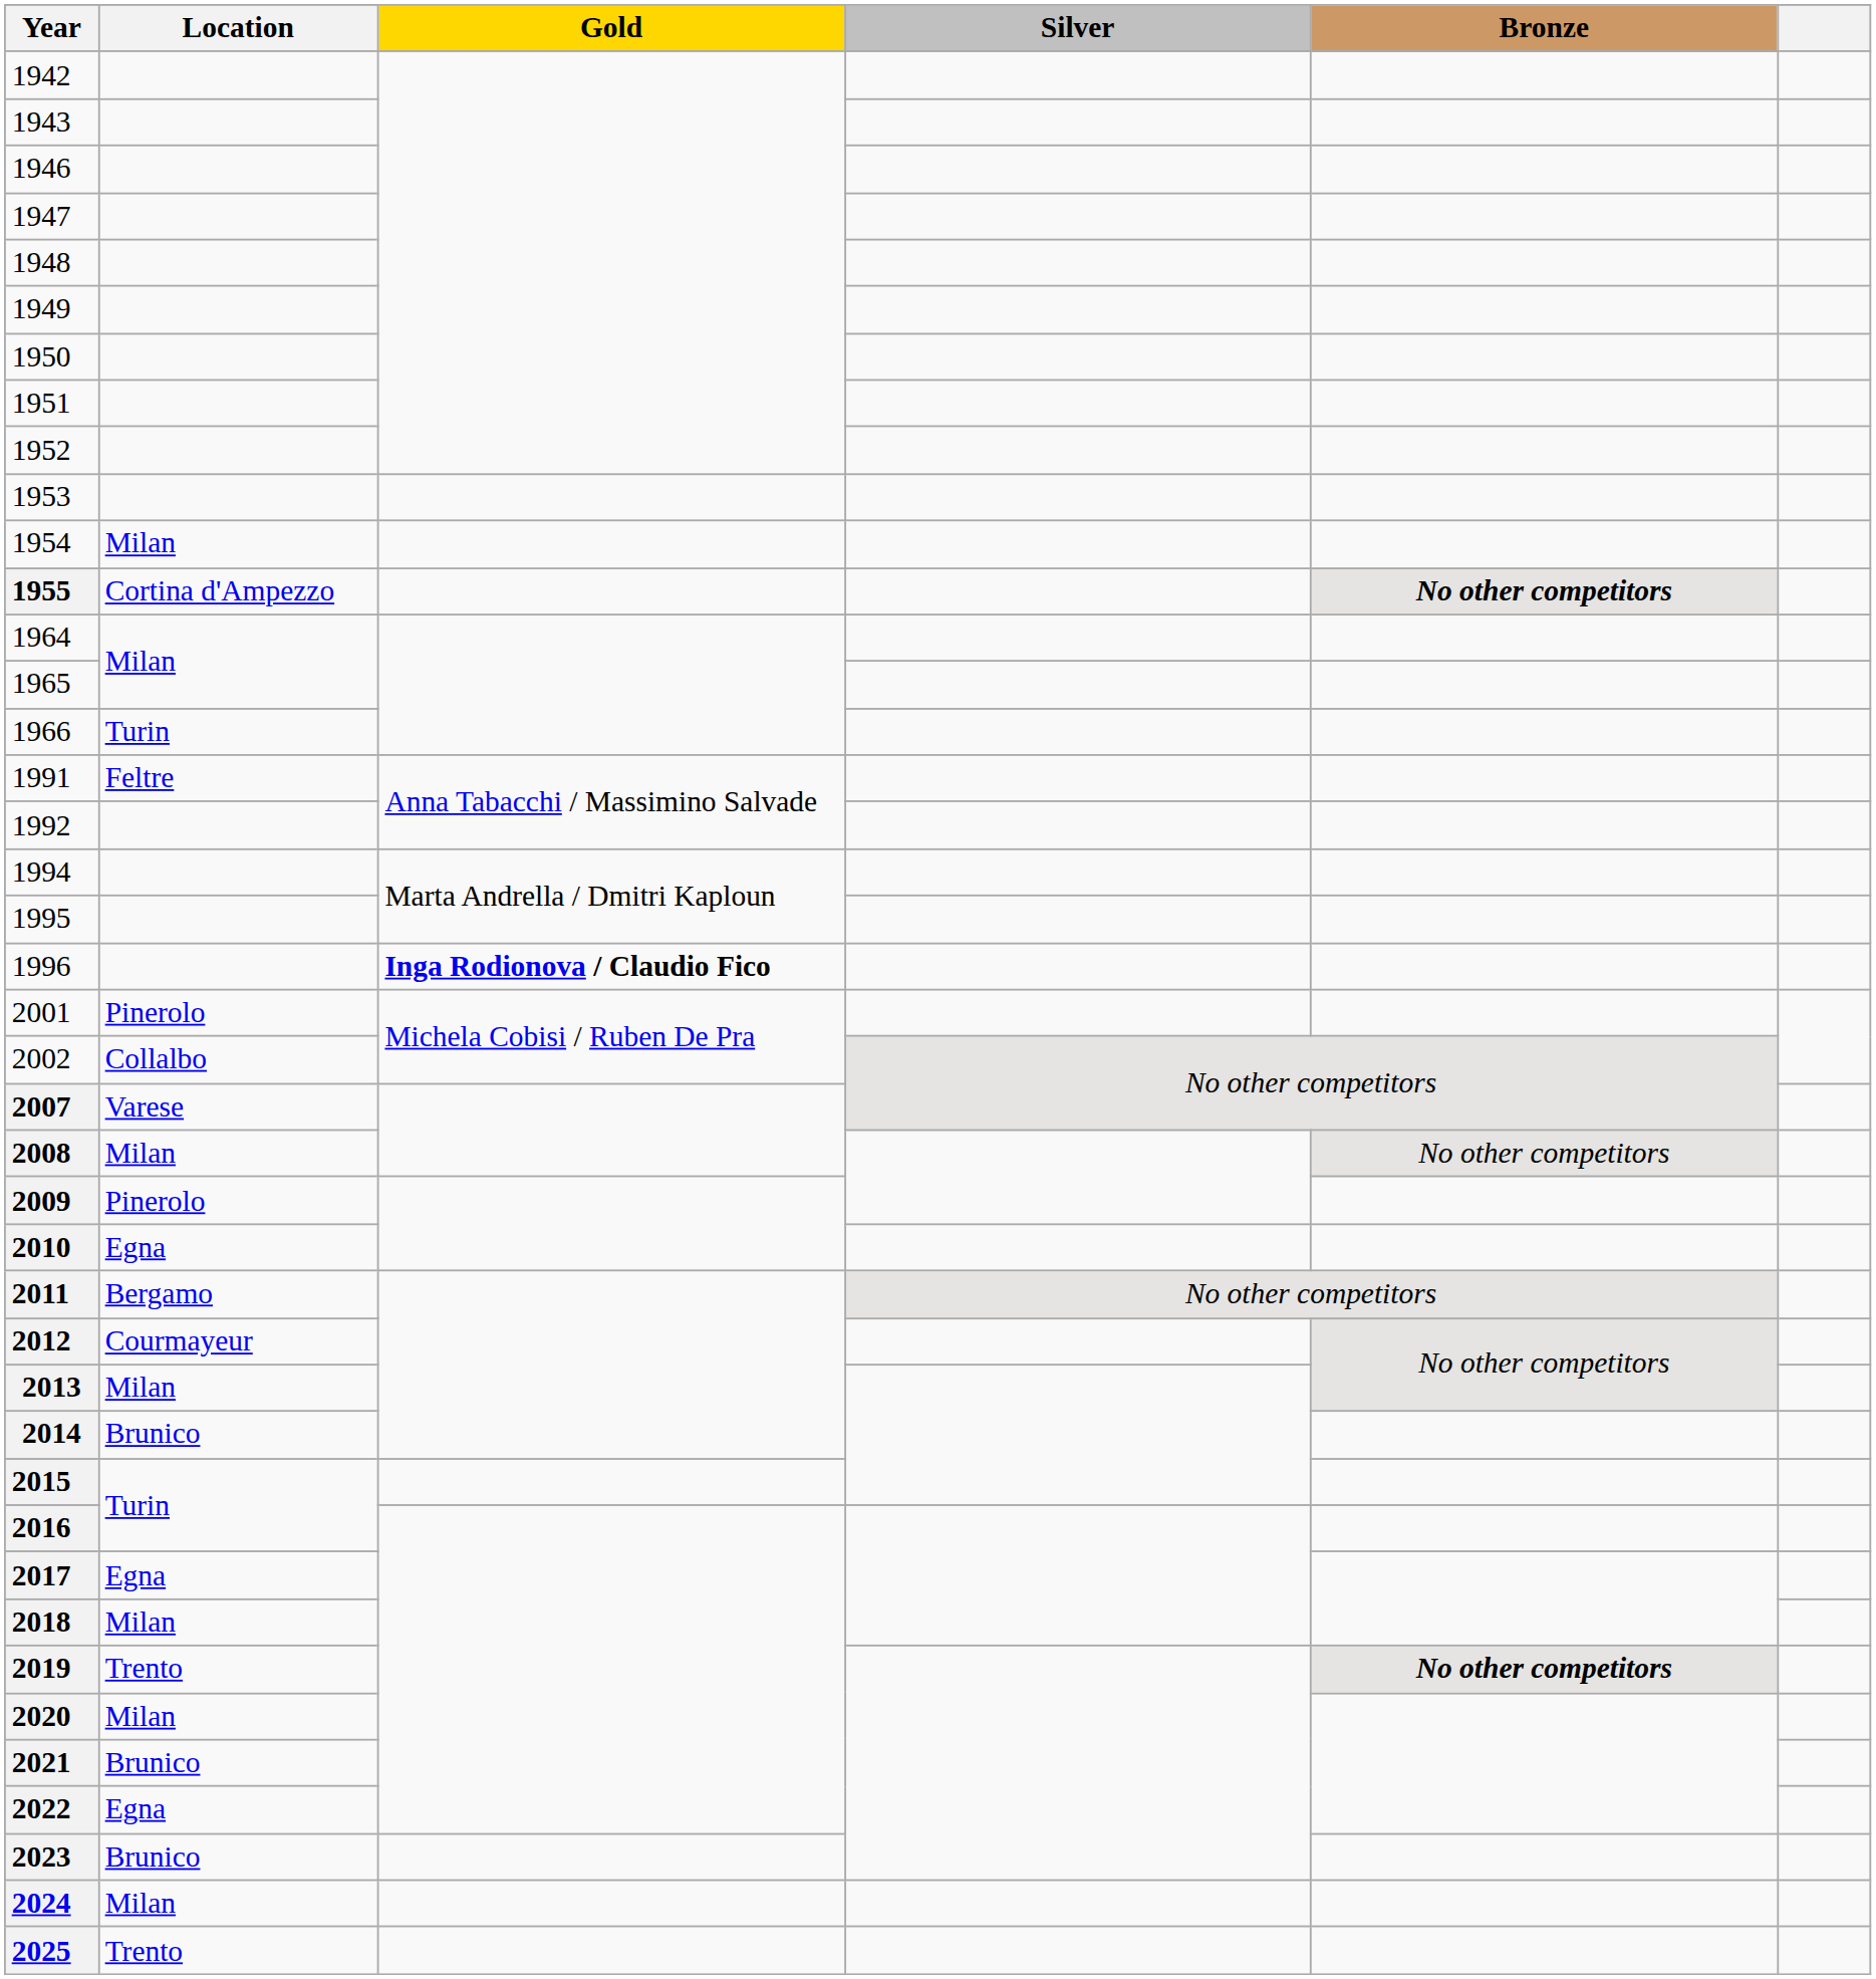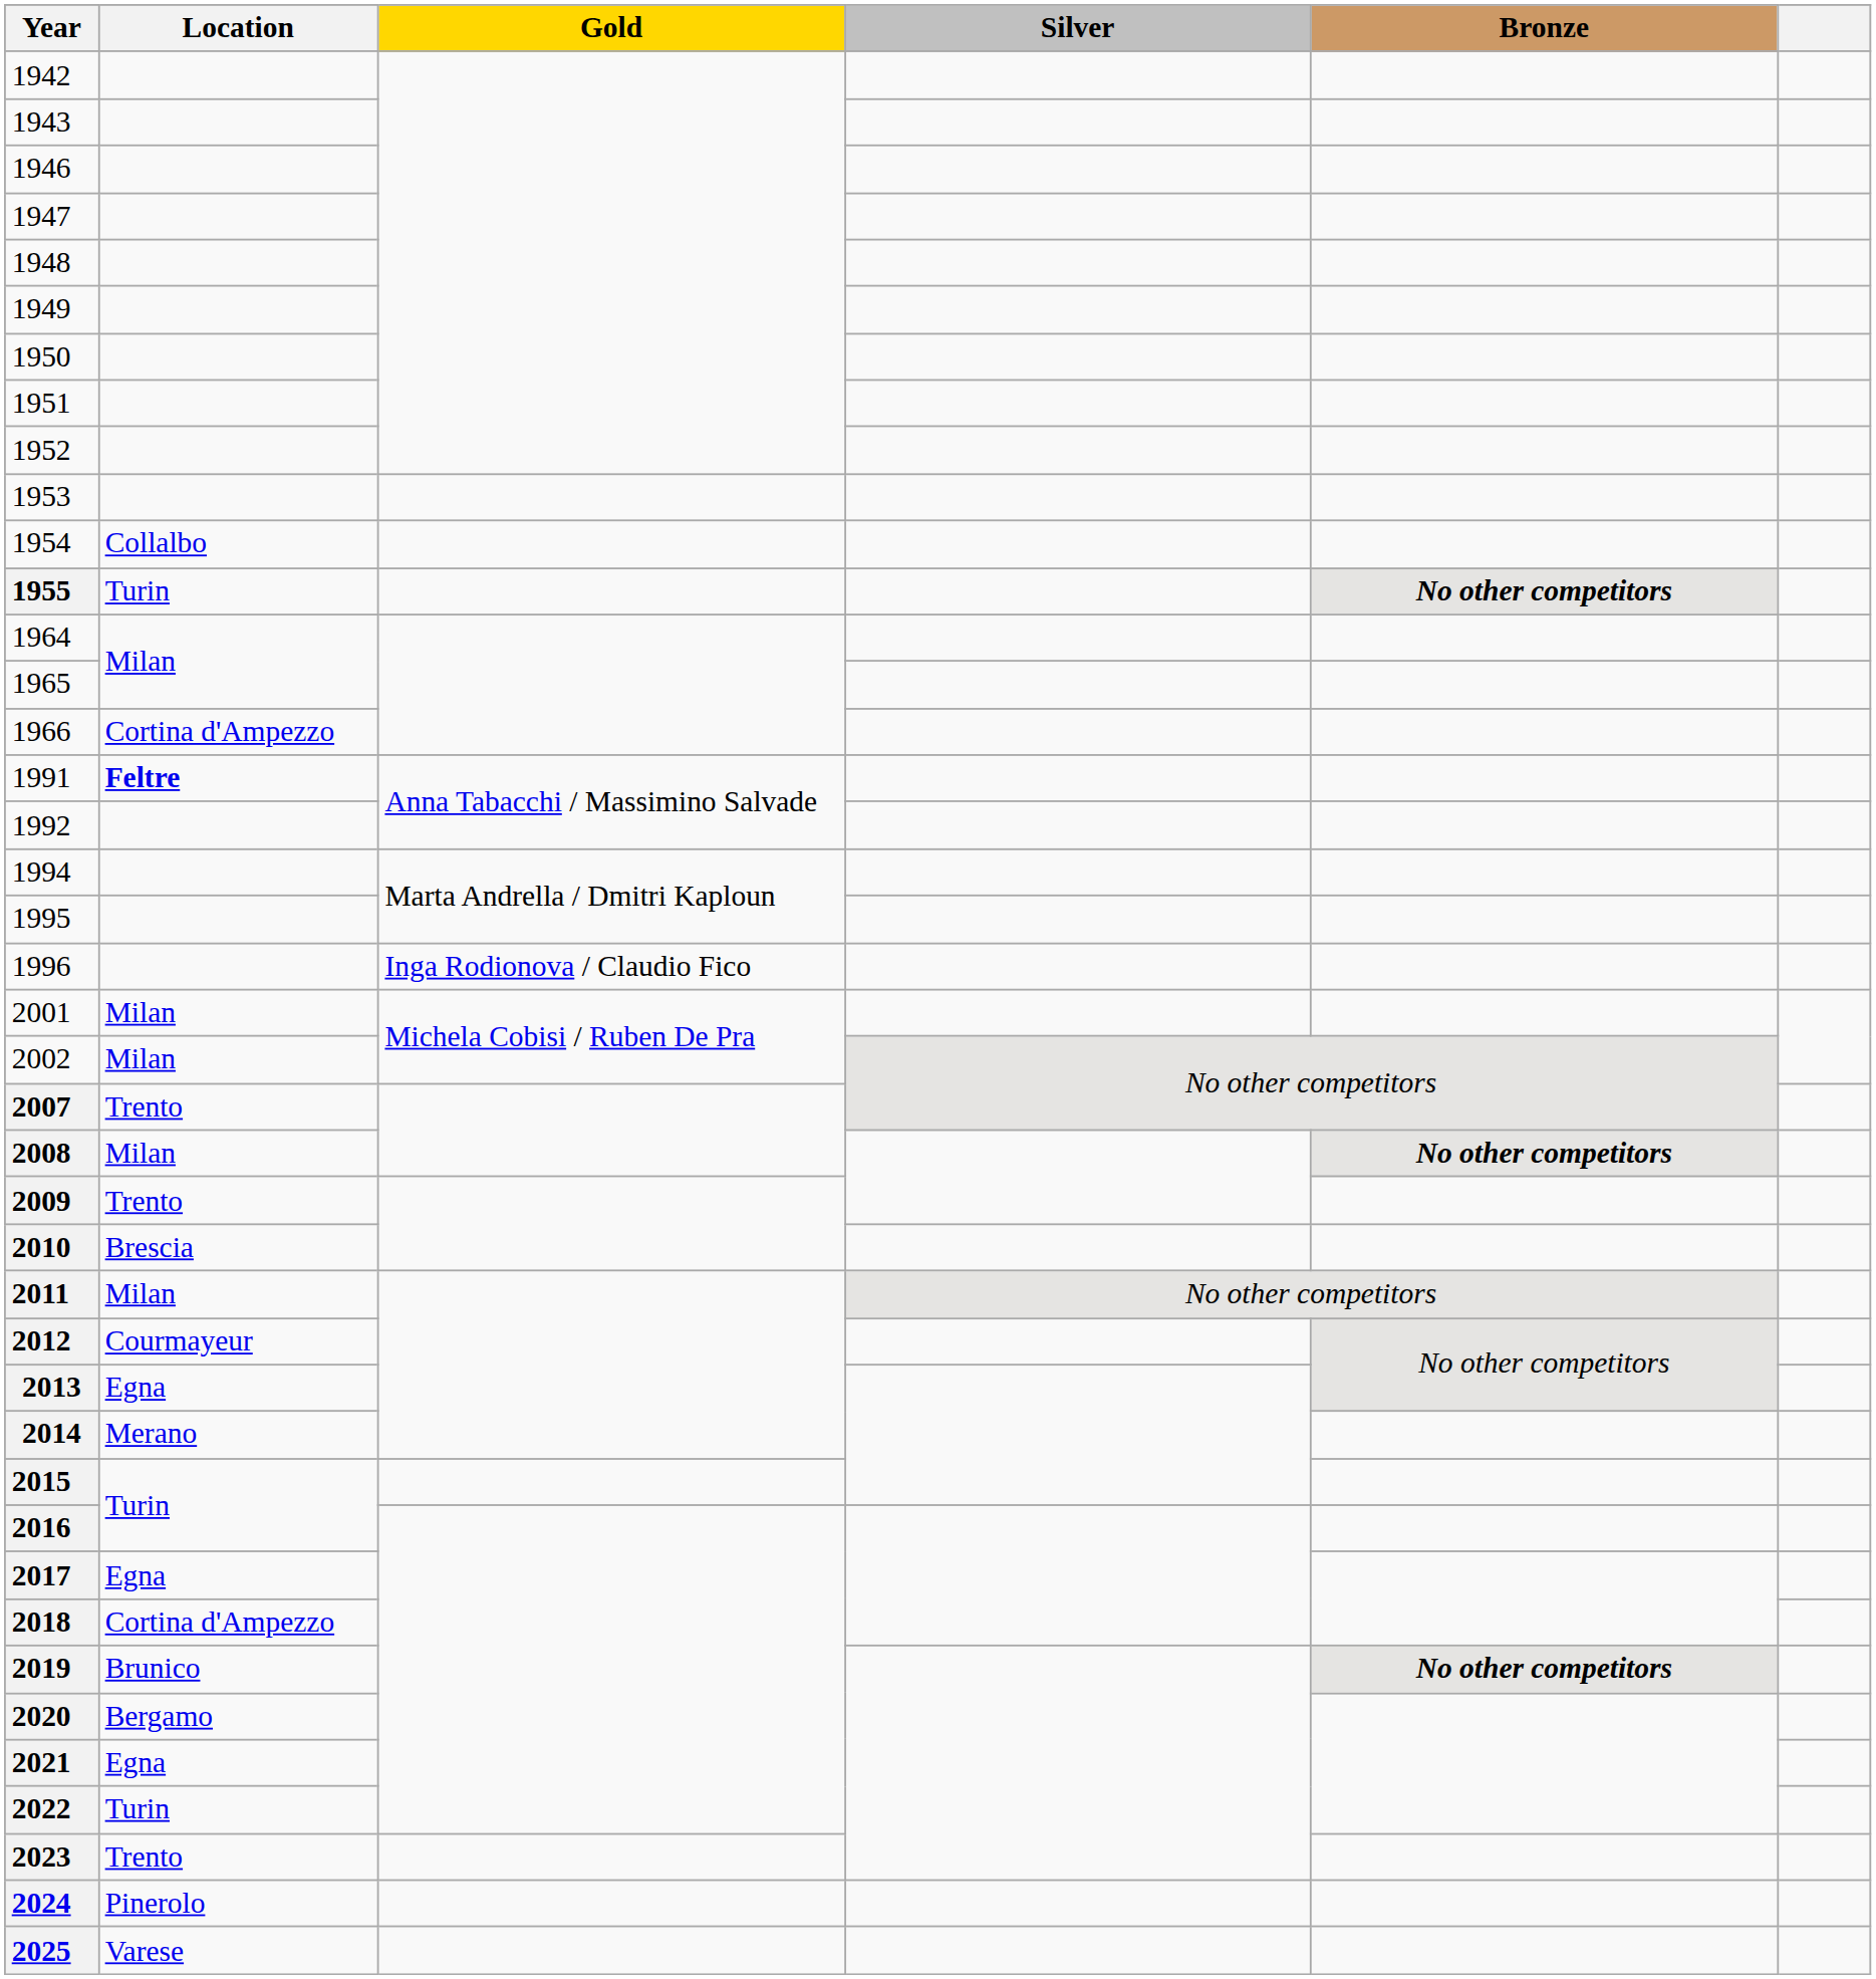1954 | Location: Milan -> Collalbo
1955 | Location: Cortina d'Ampezzo -> Turin
1966 | Location: Turin -> Cortina d'Ampezzo
1991 | Location: normal -> bold
1996 | Gold: bold -> normal
2001 | Location: Pinerolo -> Milan
2002 | Location: Collalbo -> Milan
2007 | Location: Varese -> Trento
2008 | Bronze: normal -> bold
2009 | Location: Pinerolo -> Trento
2010 | Location: Egna -> Brescia
2011 | Location: Bergamo -> Milan
2013 | Location: Milan -> Egna
2014 | Location: Brunico -> Merano
2018 | Location: Milan -> Cortina d'Ampezzo
2019 | Location: Trento -> Brunico
2020 | Location: Milan -> Bergamo
2021 | Location: Brunico -> Egna
2022 | Location: Egna -> Turin
2023 | Location: Brunico -> Trento
2024 | Location: Milan -> Pinerolo
2025 | Location: Trento -> Varese
